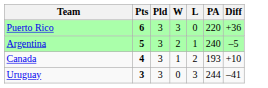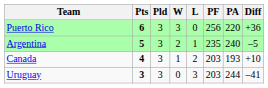+ column: PF | 256 | 235 | 203 | 203
